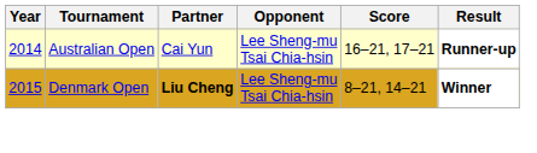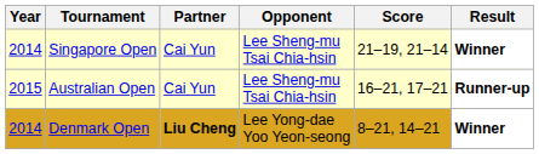+ row: 2014 | Singapore Open | Cai Yun | Lee Sheng-mu Tsai Chia-hsin | 21–19, 21–14 | Winner
Australian Open | Year: 2014 -> 2015
Denmark Open | Year: 2015 -> 2014
Denmark Open | Opponent: Lee Sheng-mu Tsai Chia-hsin -> Lee Yong-dae Yoo Yeon-seong
